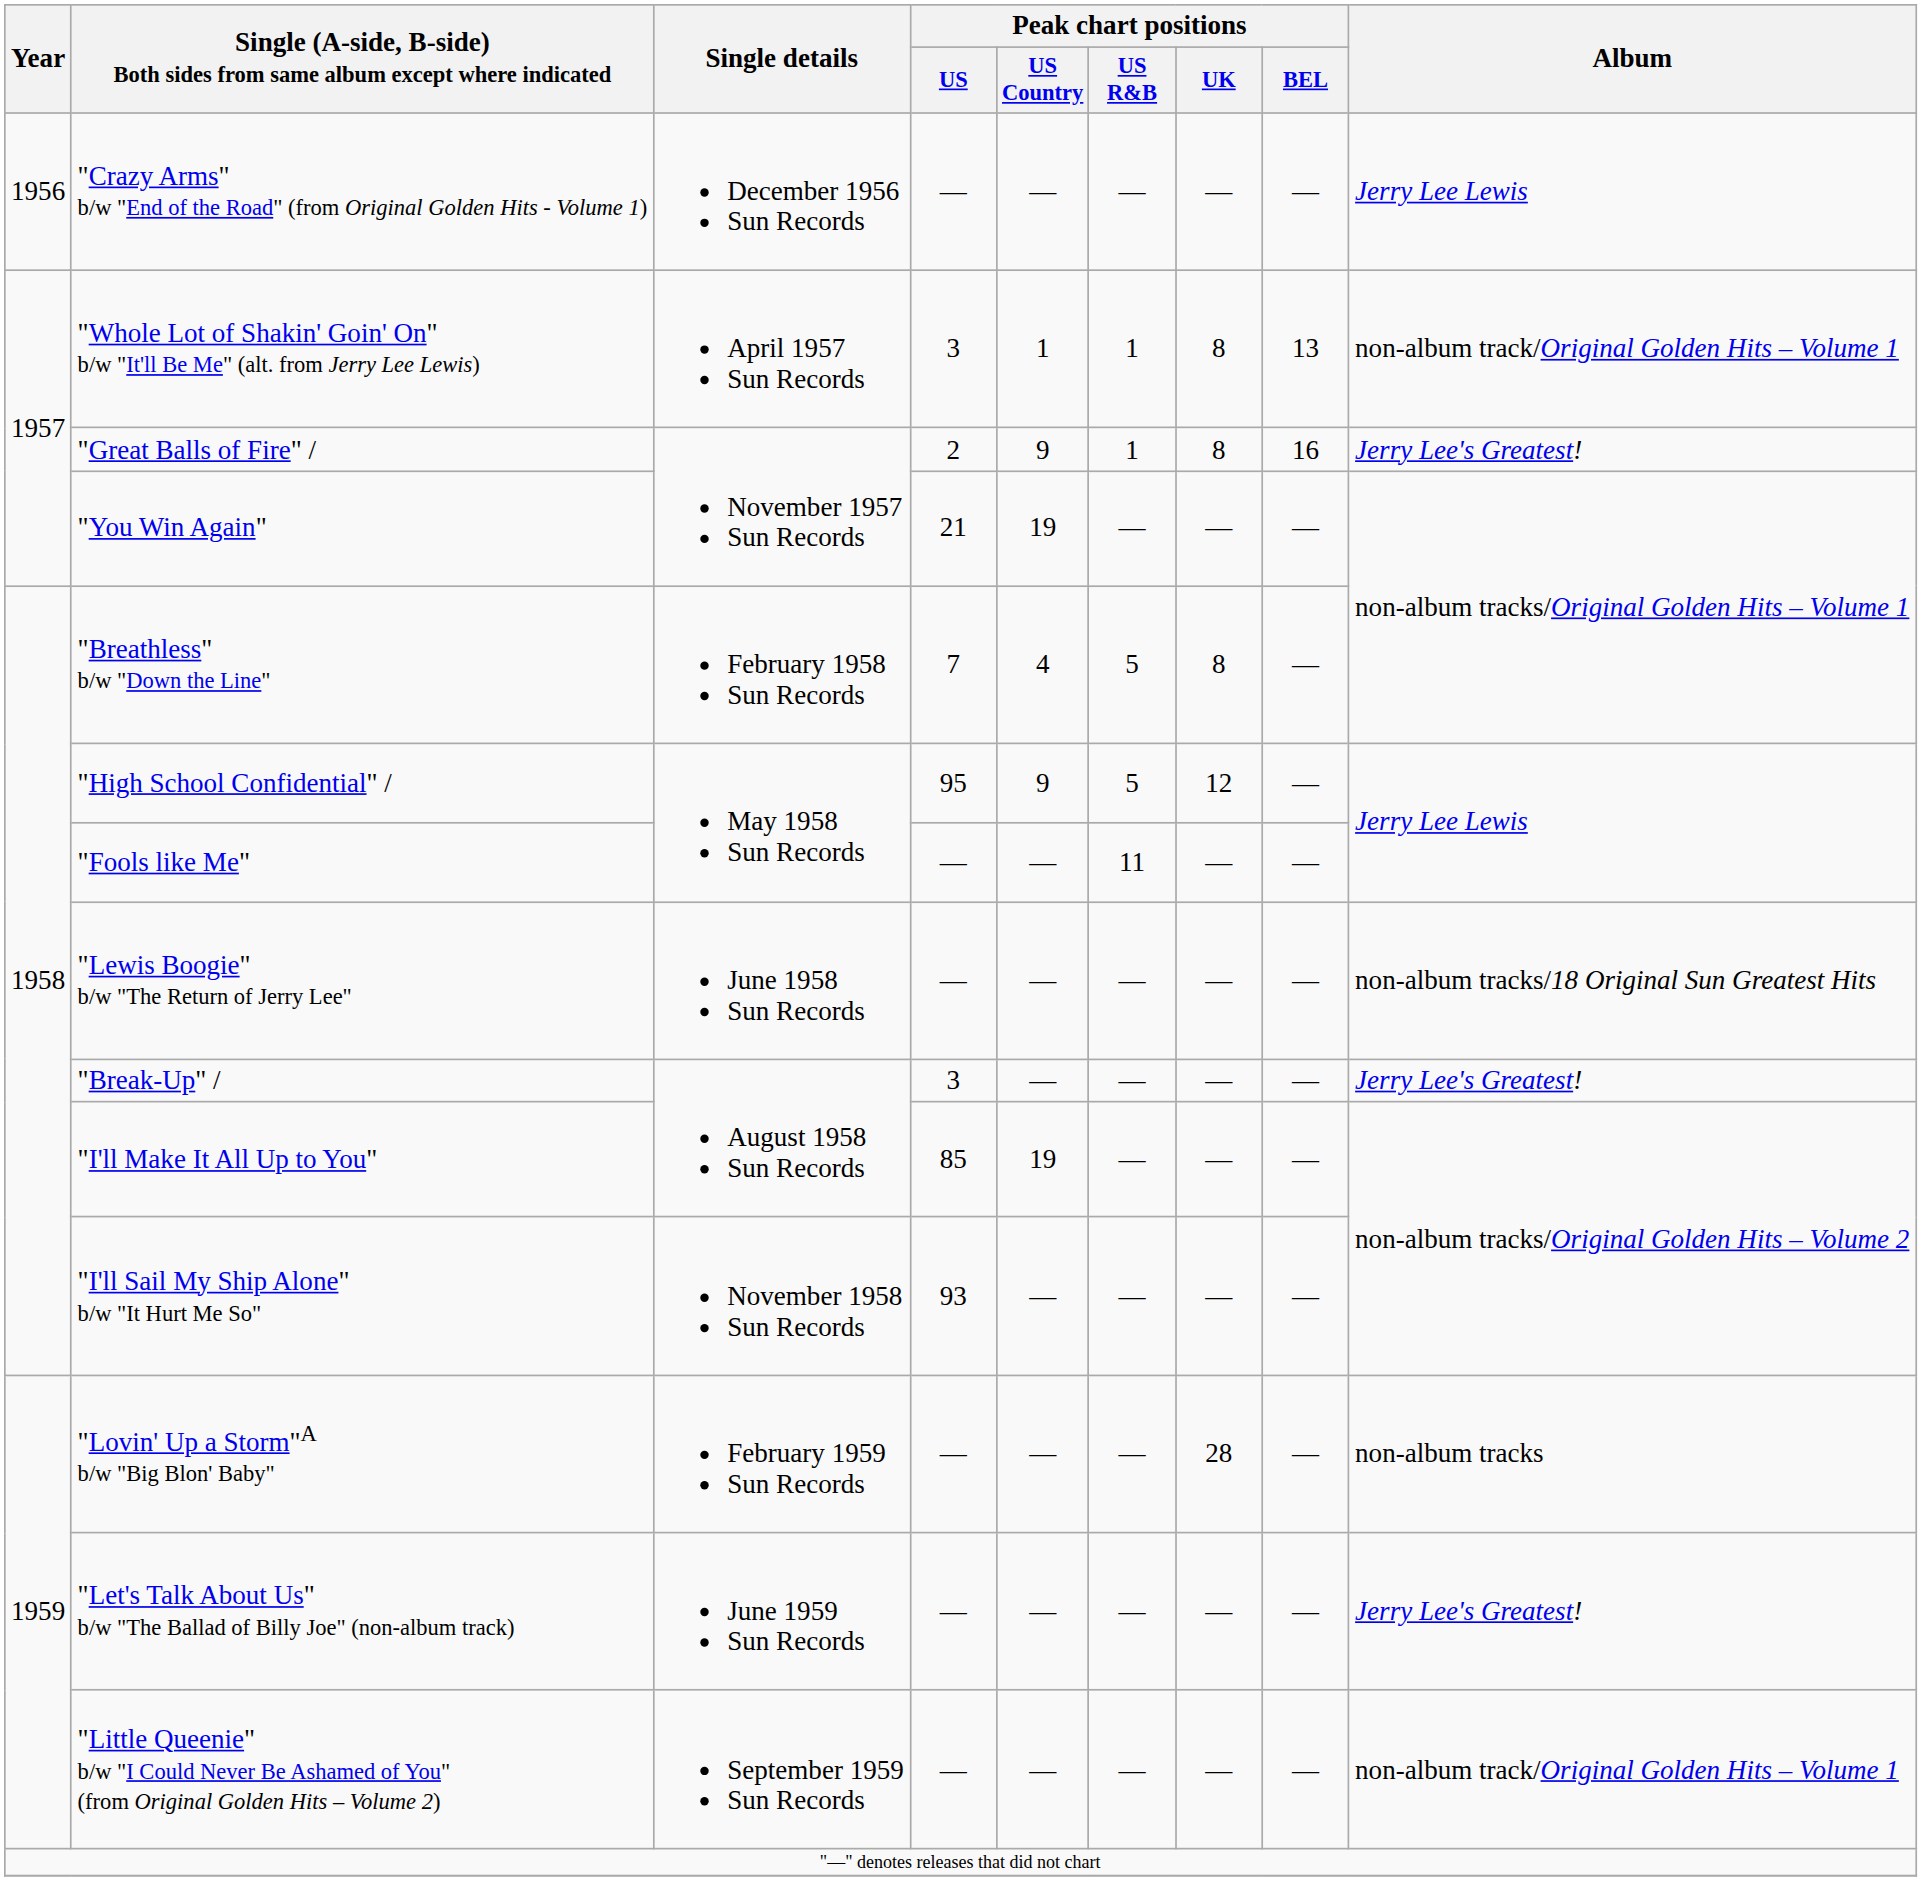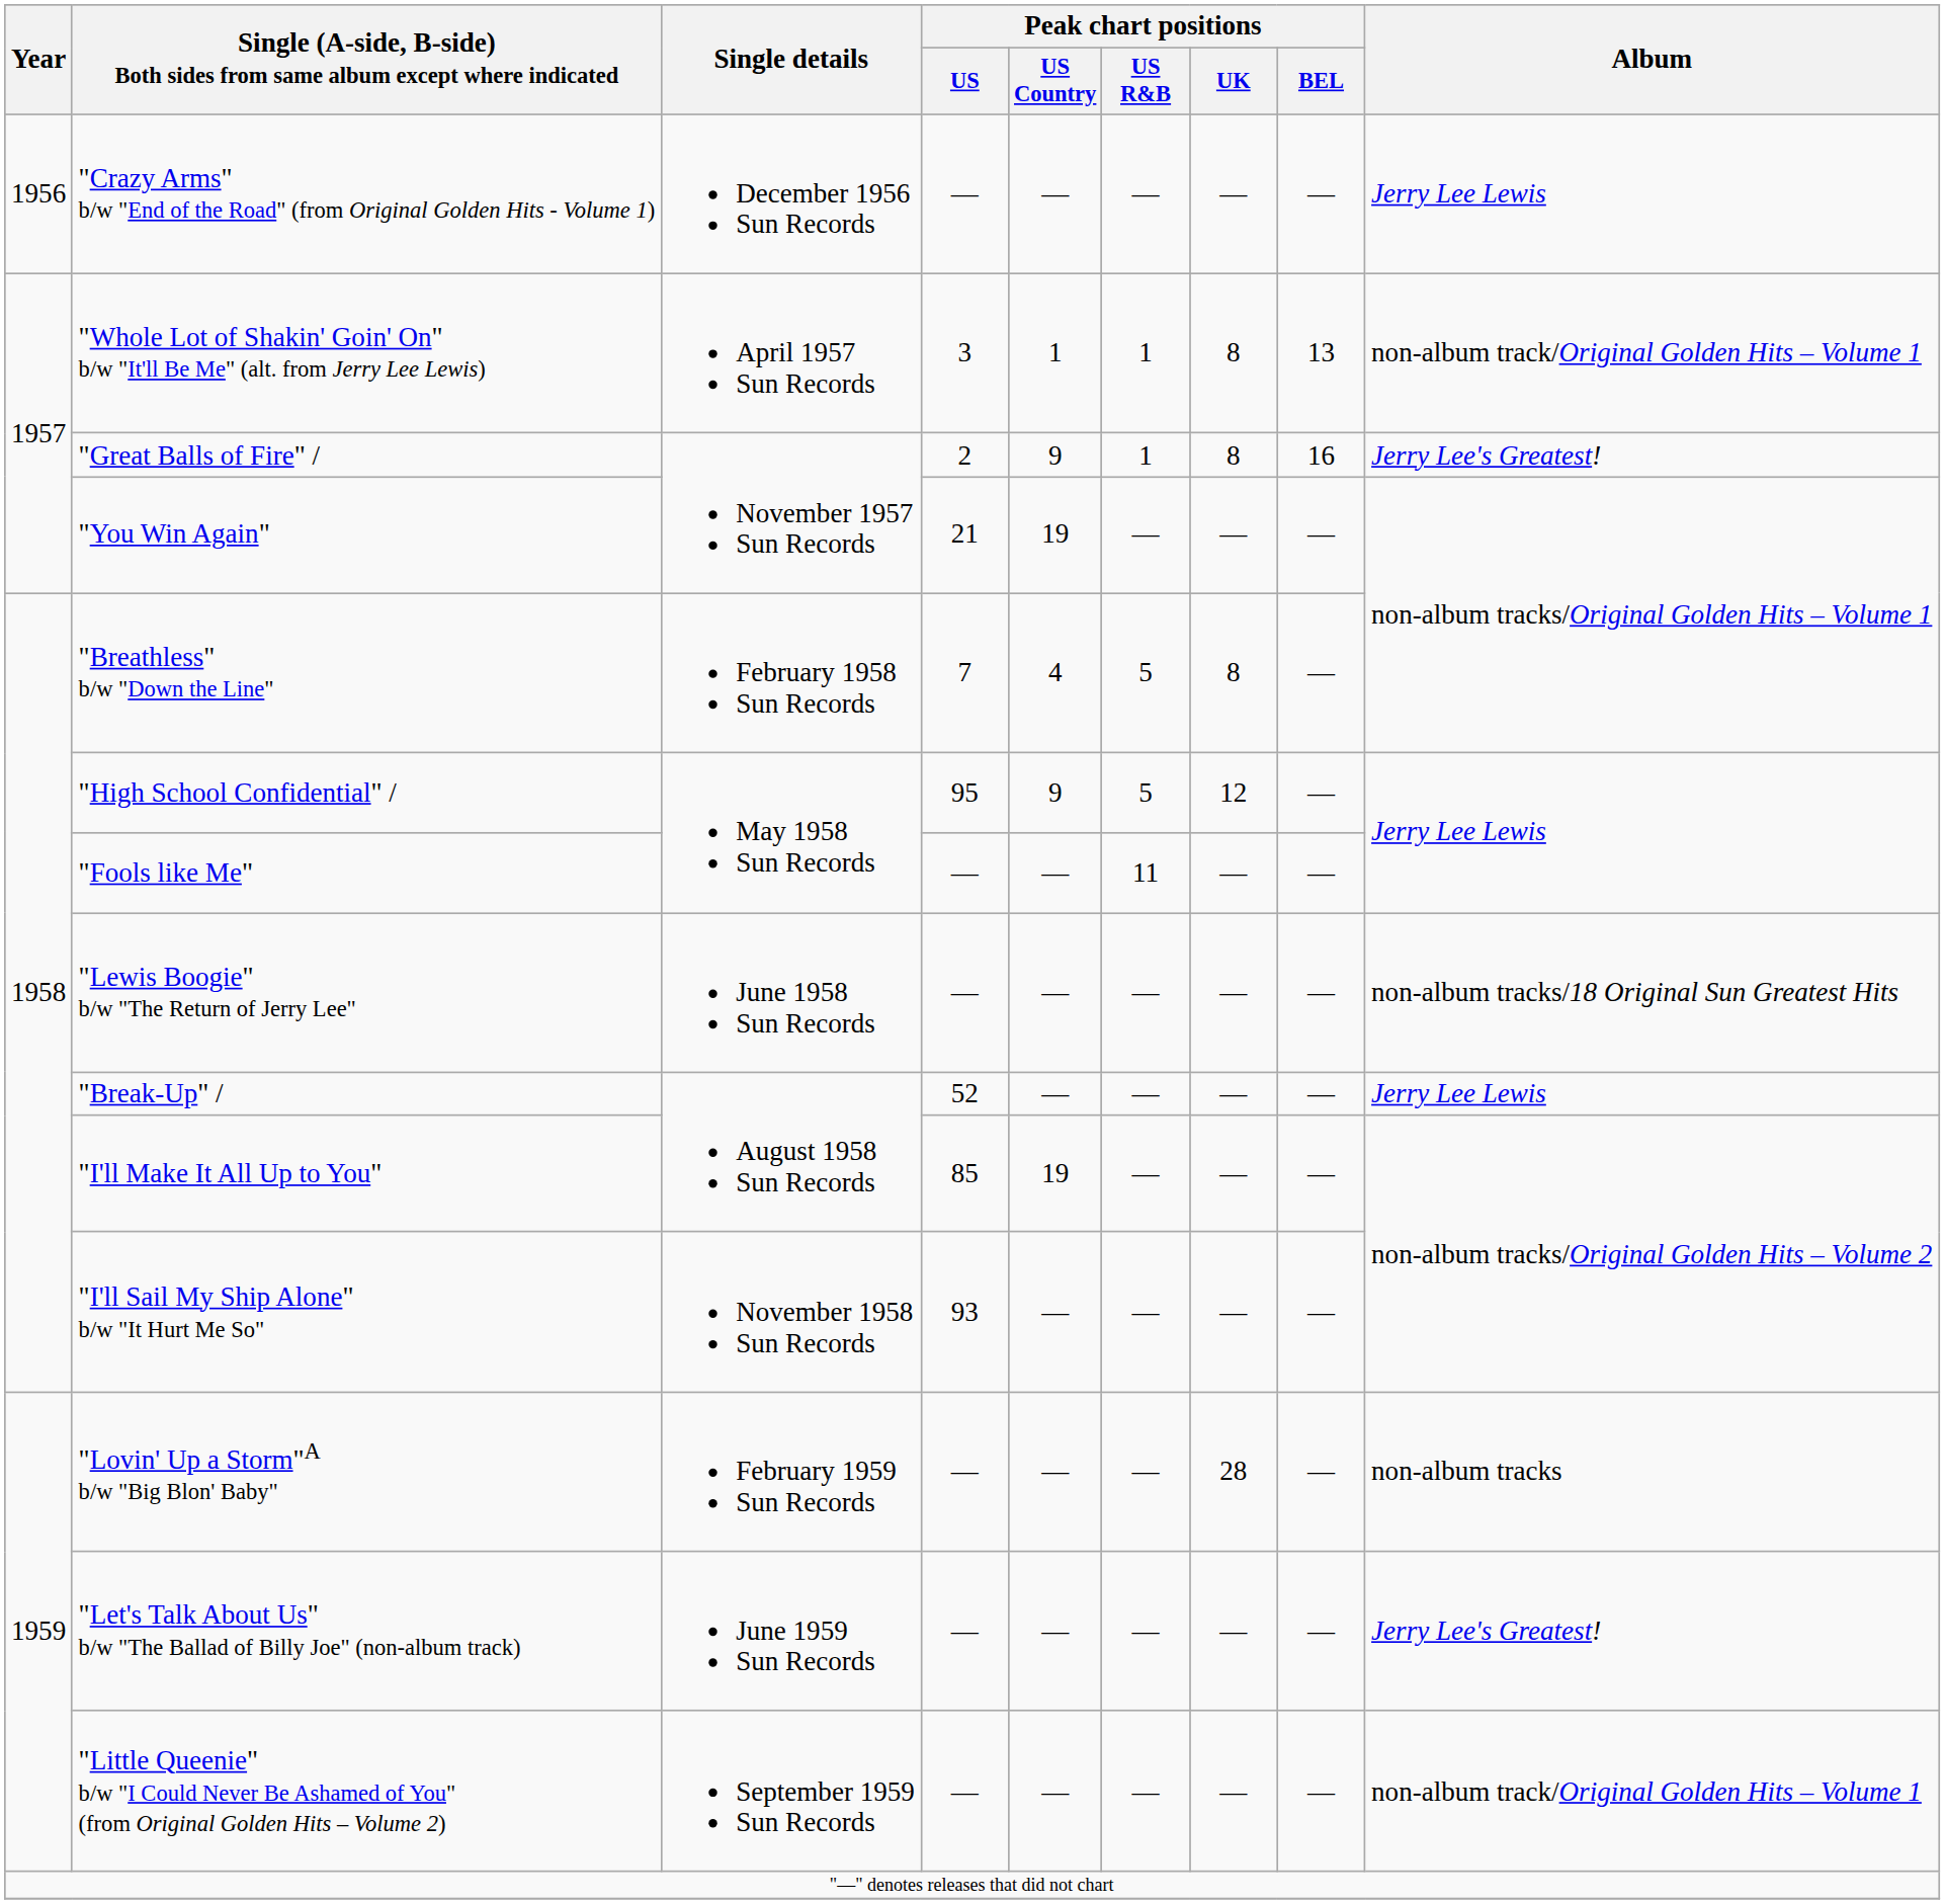"Break-Up" / | Peak chart positions / US: 3 -> 52
"Break-Up" / | Album: Jerry Lee's Greatest! -> Jerry Lee Lewis
